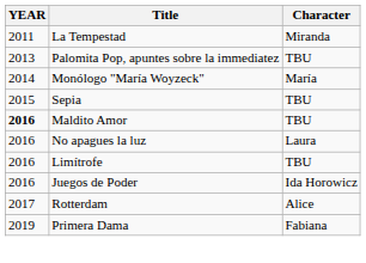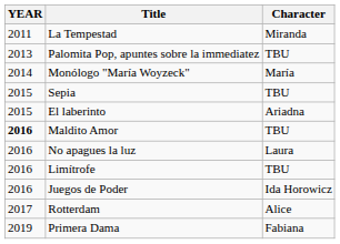+ row: 2015 | El laberinto | Ariadna
